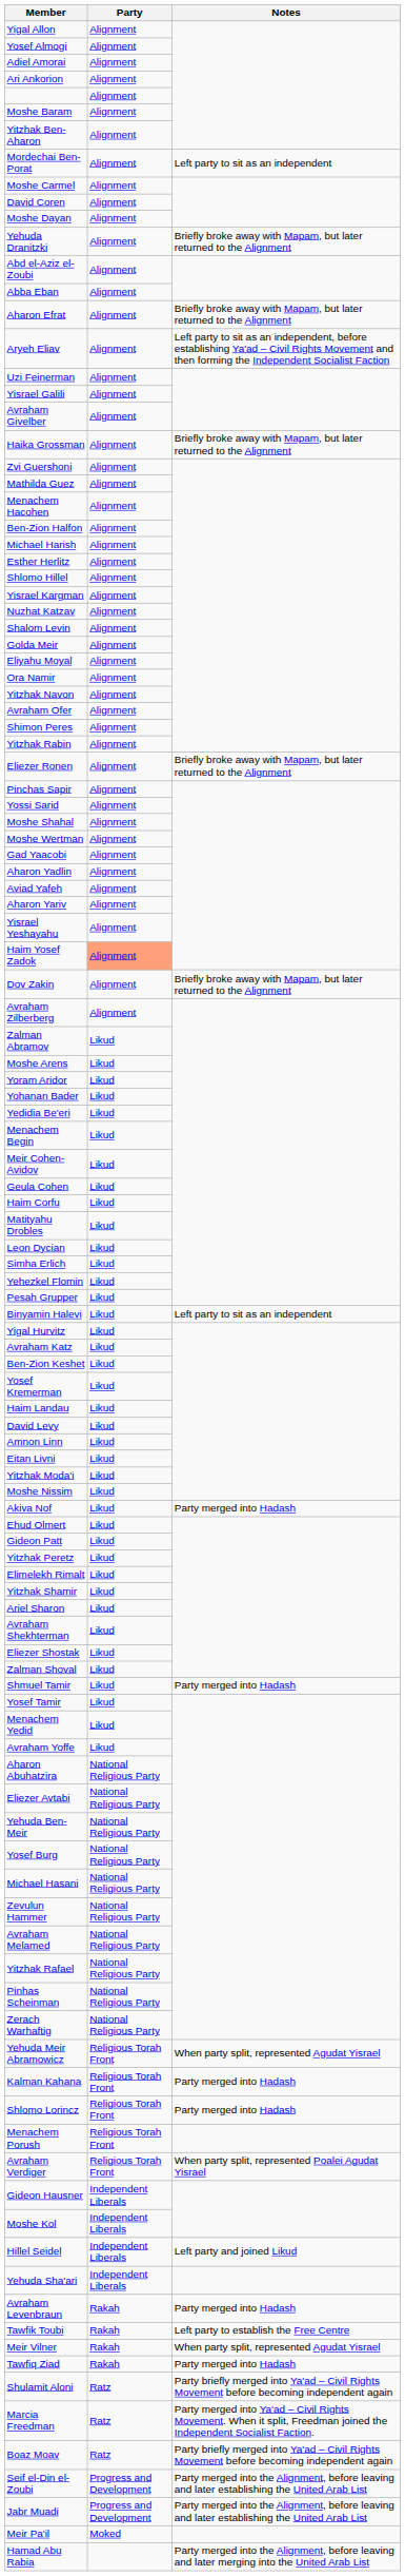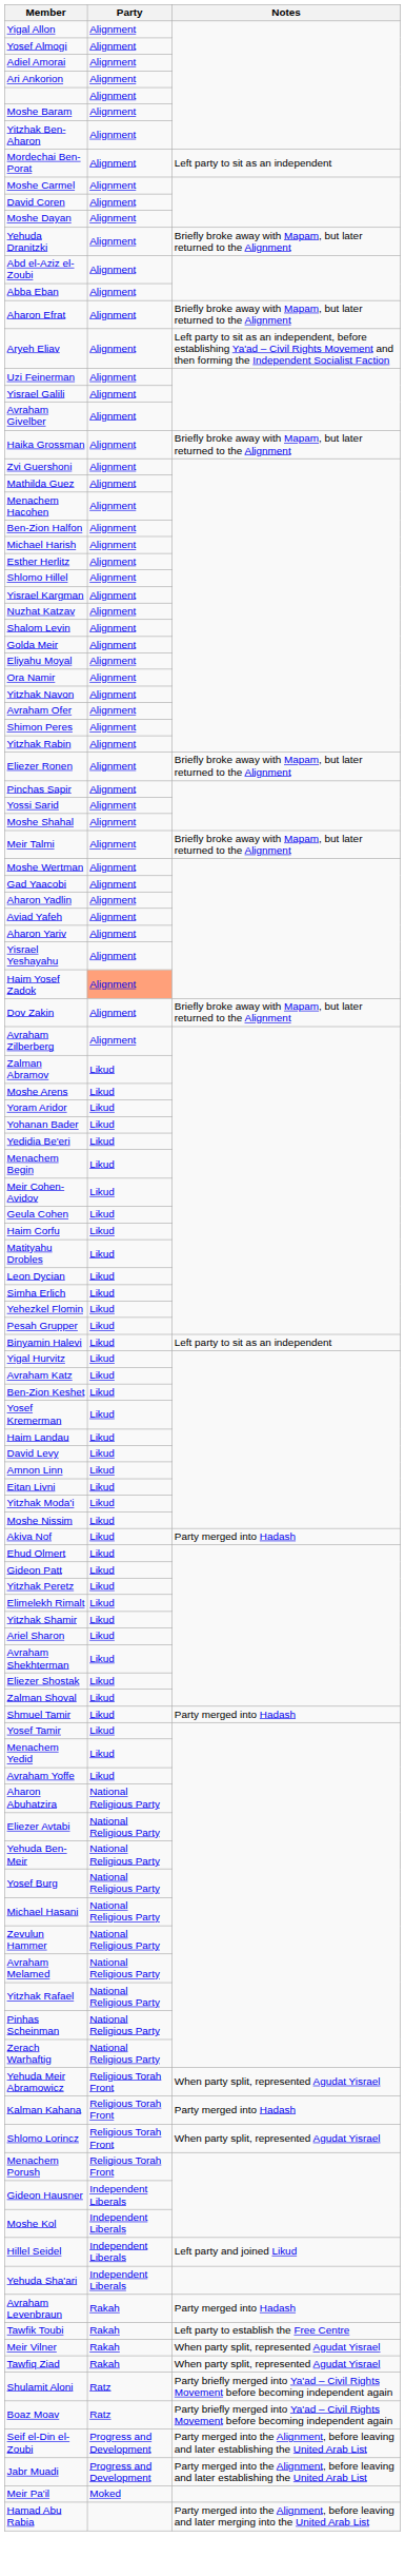+ row: Meir Talmi | Alignment | Briefly broke away with Mapam, but later returned to the Alignment
Shlomo Lorincz | Notes: Party merged into Hadash -> When party split, represented Agudat Yisrael
- row: Avraham Verdiger | Religious Torah Front | When party split, represented Poalei Agudat Yisrael
Tawfiq Ziad | Notes: Party merged into Hadash -> When party split, represented Agudat Yisrael
- row: Marcia Freedman | Ratz | Party merged into Ya'ad – Civil Rights Movement. When it split, Freedman joined the Independent Socialist Faction.
